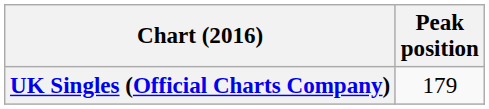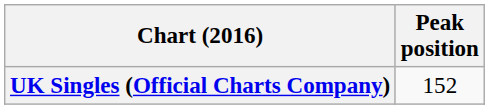UK Singles (Official Charts Company) | Peak position: 179 -> 152
